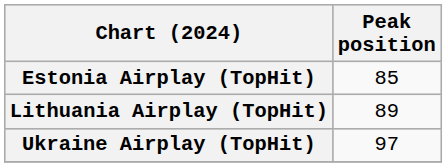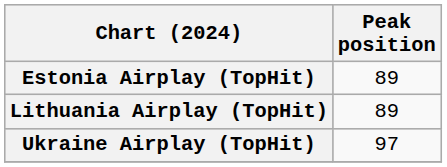Estonia Airplay (TopHit) | Peak position: 85 -> 89
